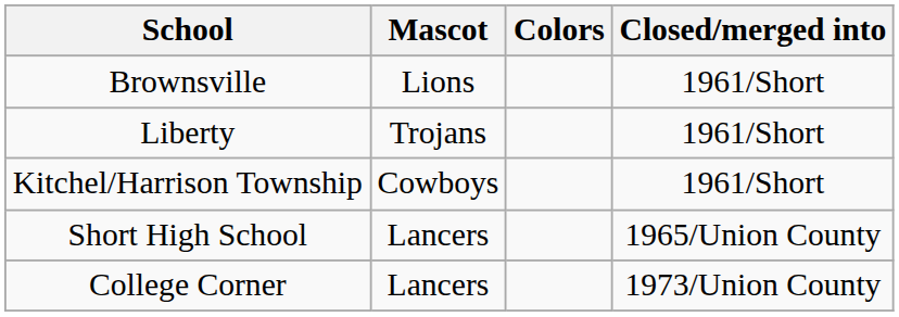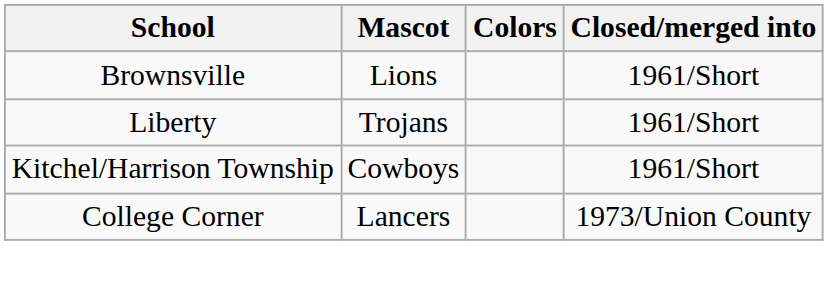- row: Short High School | Lancers | 1965/Union County
